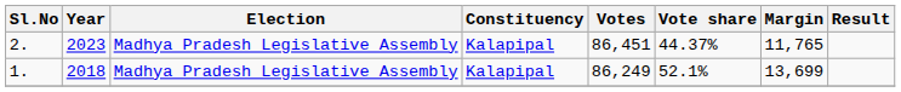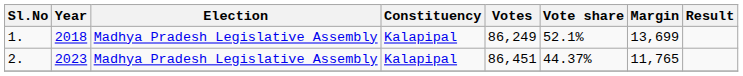rows swapped: 1. <-> 2.
